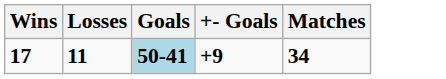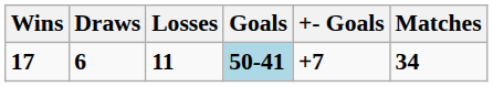+ column: Draws | 6
17 | +- Goals: +9 -> +7
